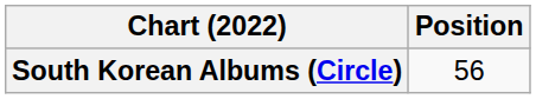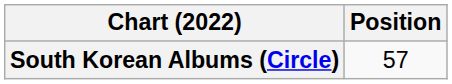South Korean Albums (Circle) | Position: 56 -> 57
